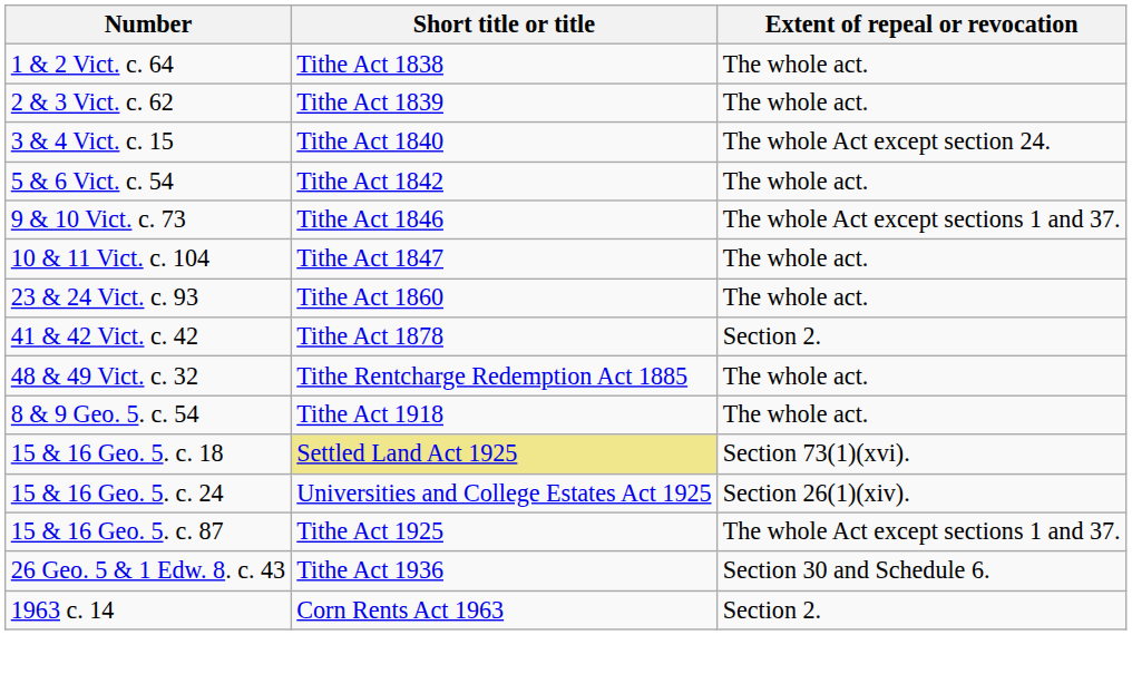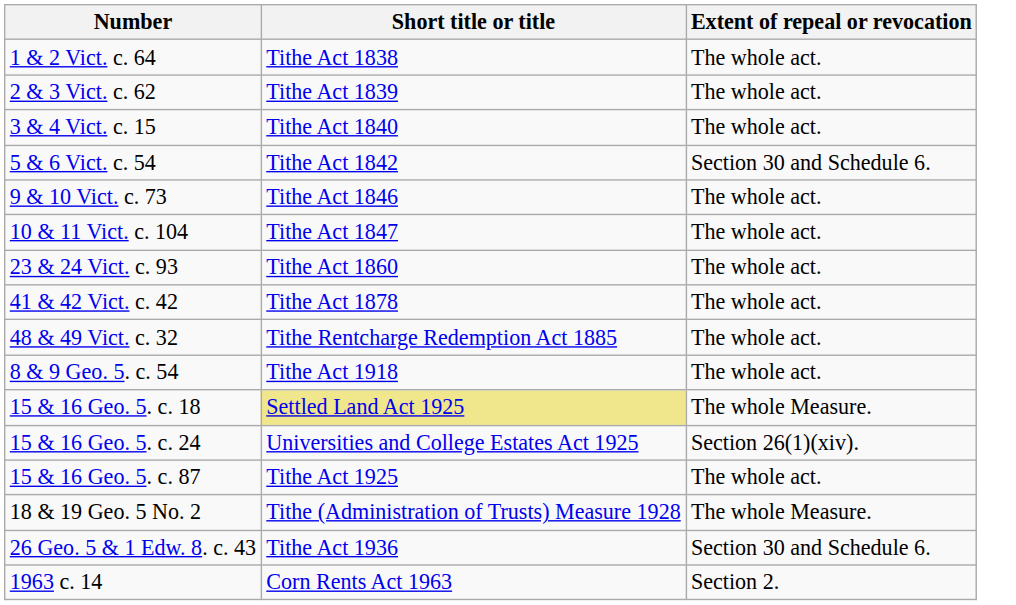3 & 4 Vict. c. 15 | Extent of repeal or revocation: The whole Act except section 24. -> The whole act.
5 & 6 Vict. c. 54 | Extent of repeal or revocation: The whole act. -> Section 30 and Schedule 6.
9 & 10 Vict. c. 73 | Extent of repeal or revocation: The whole Act except sections 1 and 37. -> The whole act.
41 & 42 Vict. c. 42 | Extent of repeal or revocation: Section 2. -> The whole act.
15 & 16 Geo. 5. c. 18 | Extent of repeal or revocation: Section 73(1)(xvi). -> The whole Measure.
15 & 16 Geo. 5. c. 87 | Extent of repeal or revocation: The whole Act except sections 1 and 37. -> The whole act.
+ row: 18 & 19 Geo. 5 No. 2 | Tithe (Administration of Trusts) Measure 1928 | The whole Measure.
